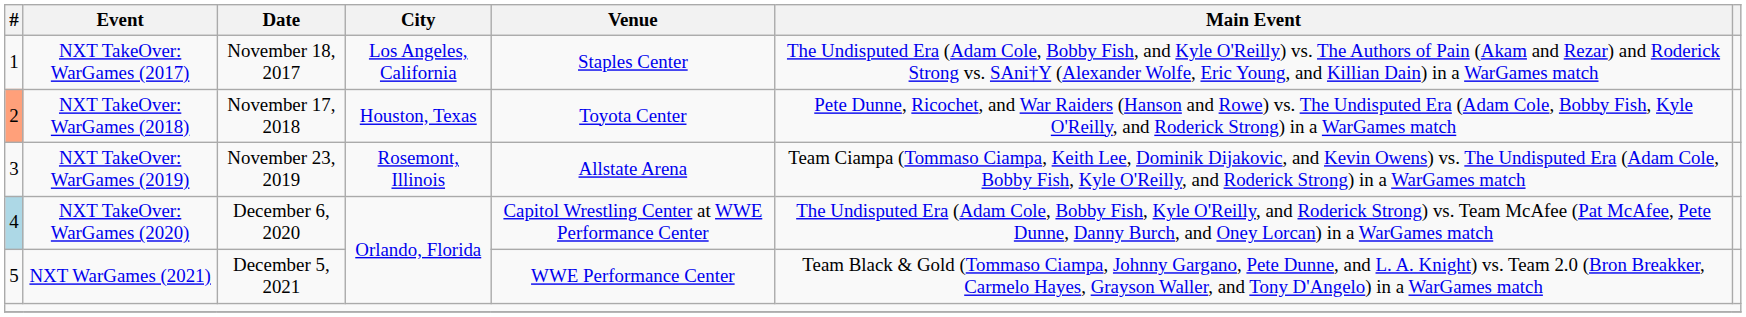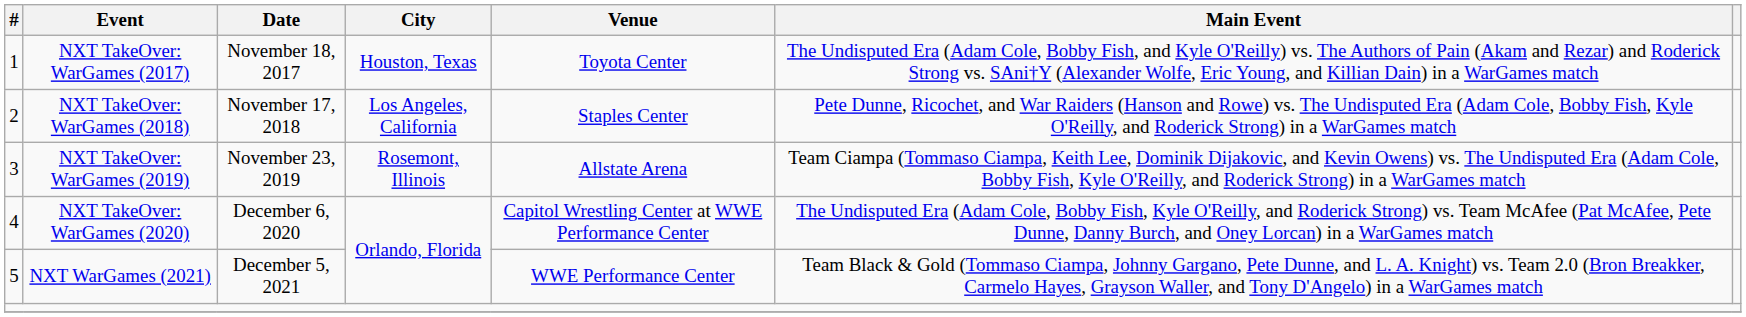NXT TakeOver: WarGames (2017) | City: Los Angeles, California -> Houston, Texas
NXT TakeOver: WarGames (2017) | Venue: Staples Center -> Toyota Center
NXT TakeOver: WarGames (2018) | #: lightsalmon background -> no background
NXT TakeOver: WarGames (2018) | City: Houston, Texas -> Los Angeles, California
NXT TakeOver: WarGames (2018) | Venue: Toyota Center -> Staples Center
NXT TakeOver: WarGames (2020) | #: lightblue background -> no background
